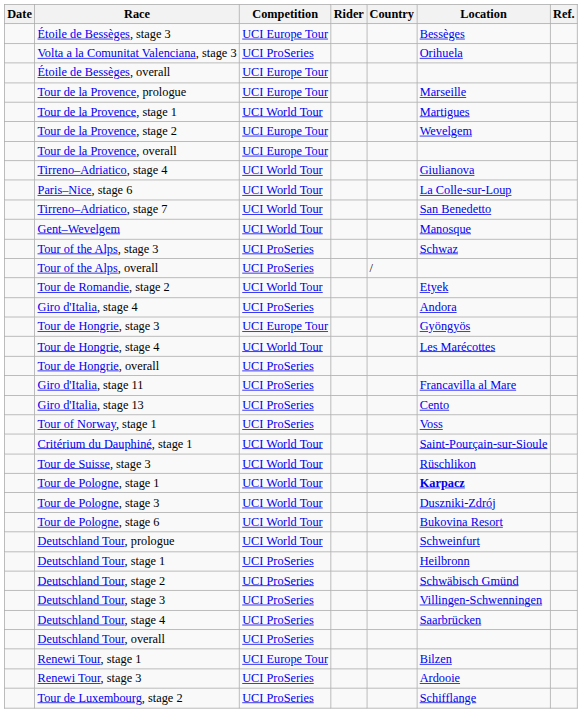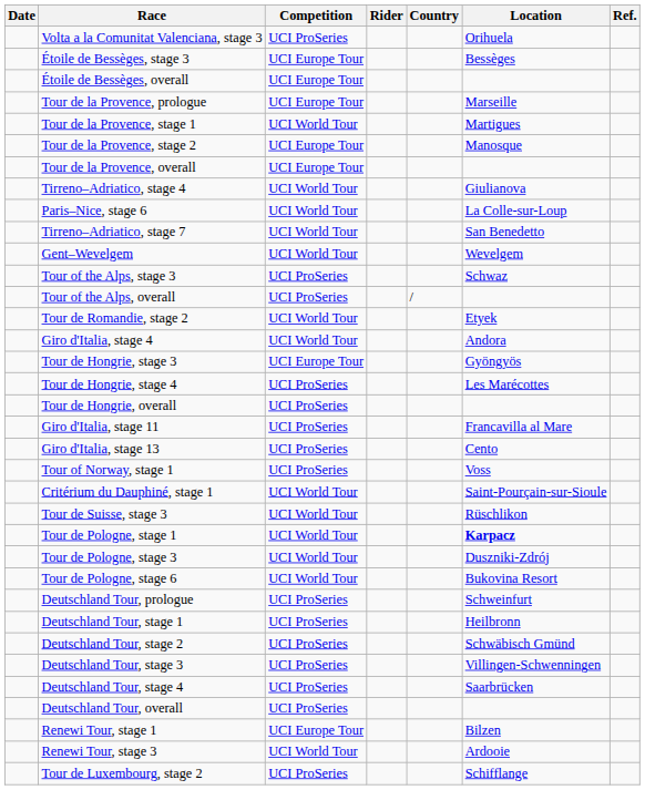rows swapped: Étoile de Bessèges, stage 3 <-> Volta a la Comunitat Valenciana, stage 3
Tour de la Provence, stage 2 | Location: Wevelgem -> Manosque
Gent–Wevelgem | Location: Manosque -> Wevelgem
Giro d'Italia, stage 4 | Competition: UCI ProSeries -> UCI World Tour
Tour de Hongrie, stage 4 | Competition: UCI World Tour -> UCI ProSeries
Deutschland Tour, prologue | Competition: UCI World Tour -> UCI ProSeries
Renewi Tour, stage 3 | Competition: UCI ProSeries -> UCI World Tour
